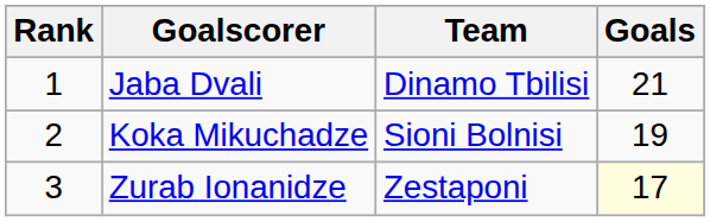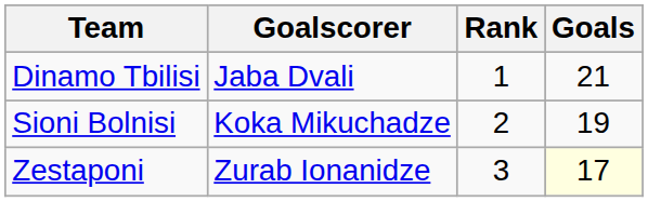columns swapped: Rank <-> Team
